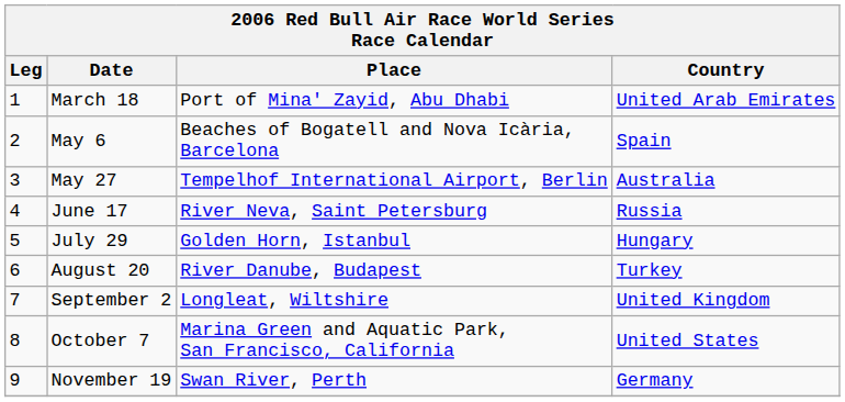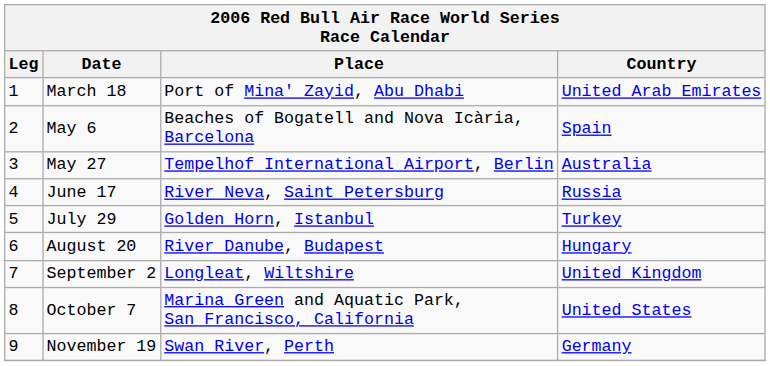July 29 | Country: Hungary -> Turkey
August 20 | Country: Turkey -> Hungary
